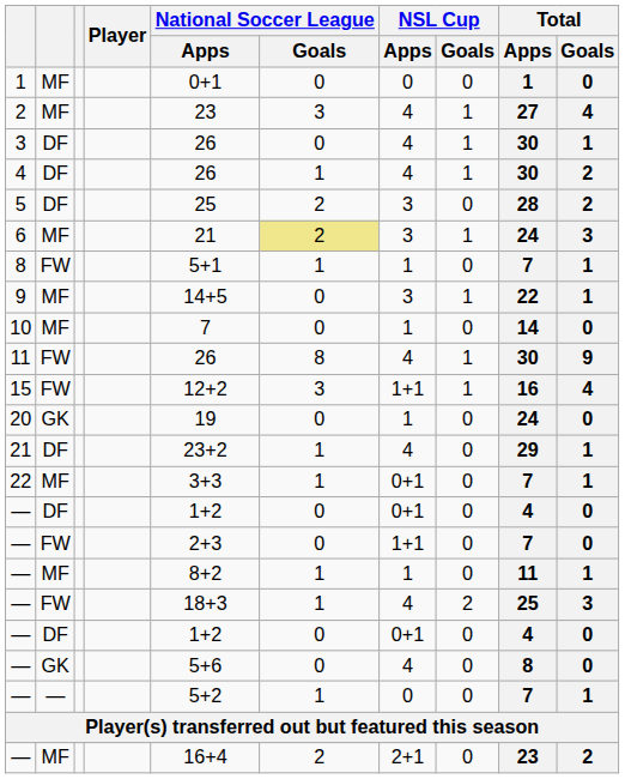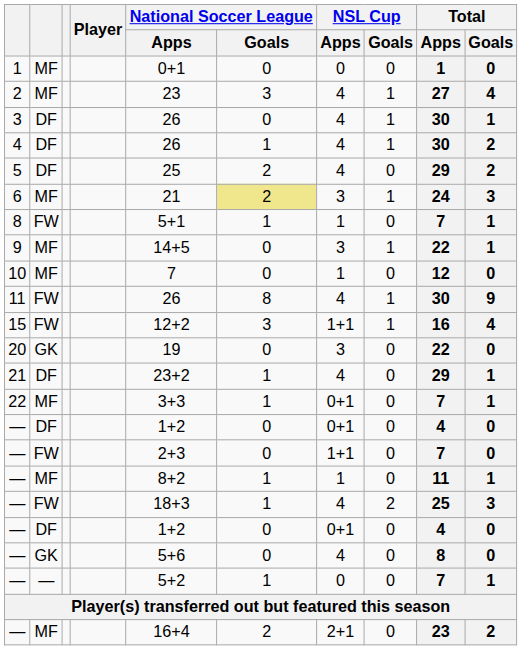5 | NSL Cup / Apps: 3 -> 4
5 | Total / Apps: 28 -> 29
10 | Total / Apps: 14 -> 12
20 | NSL Cup / Apps: 1 -> 3
20 | Total / Apps: 24 -> 22
